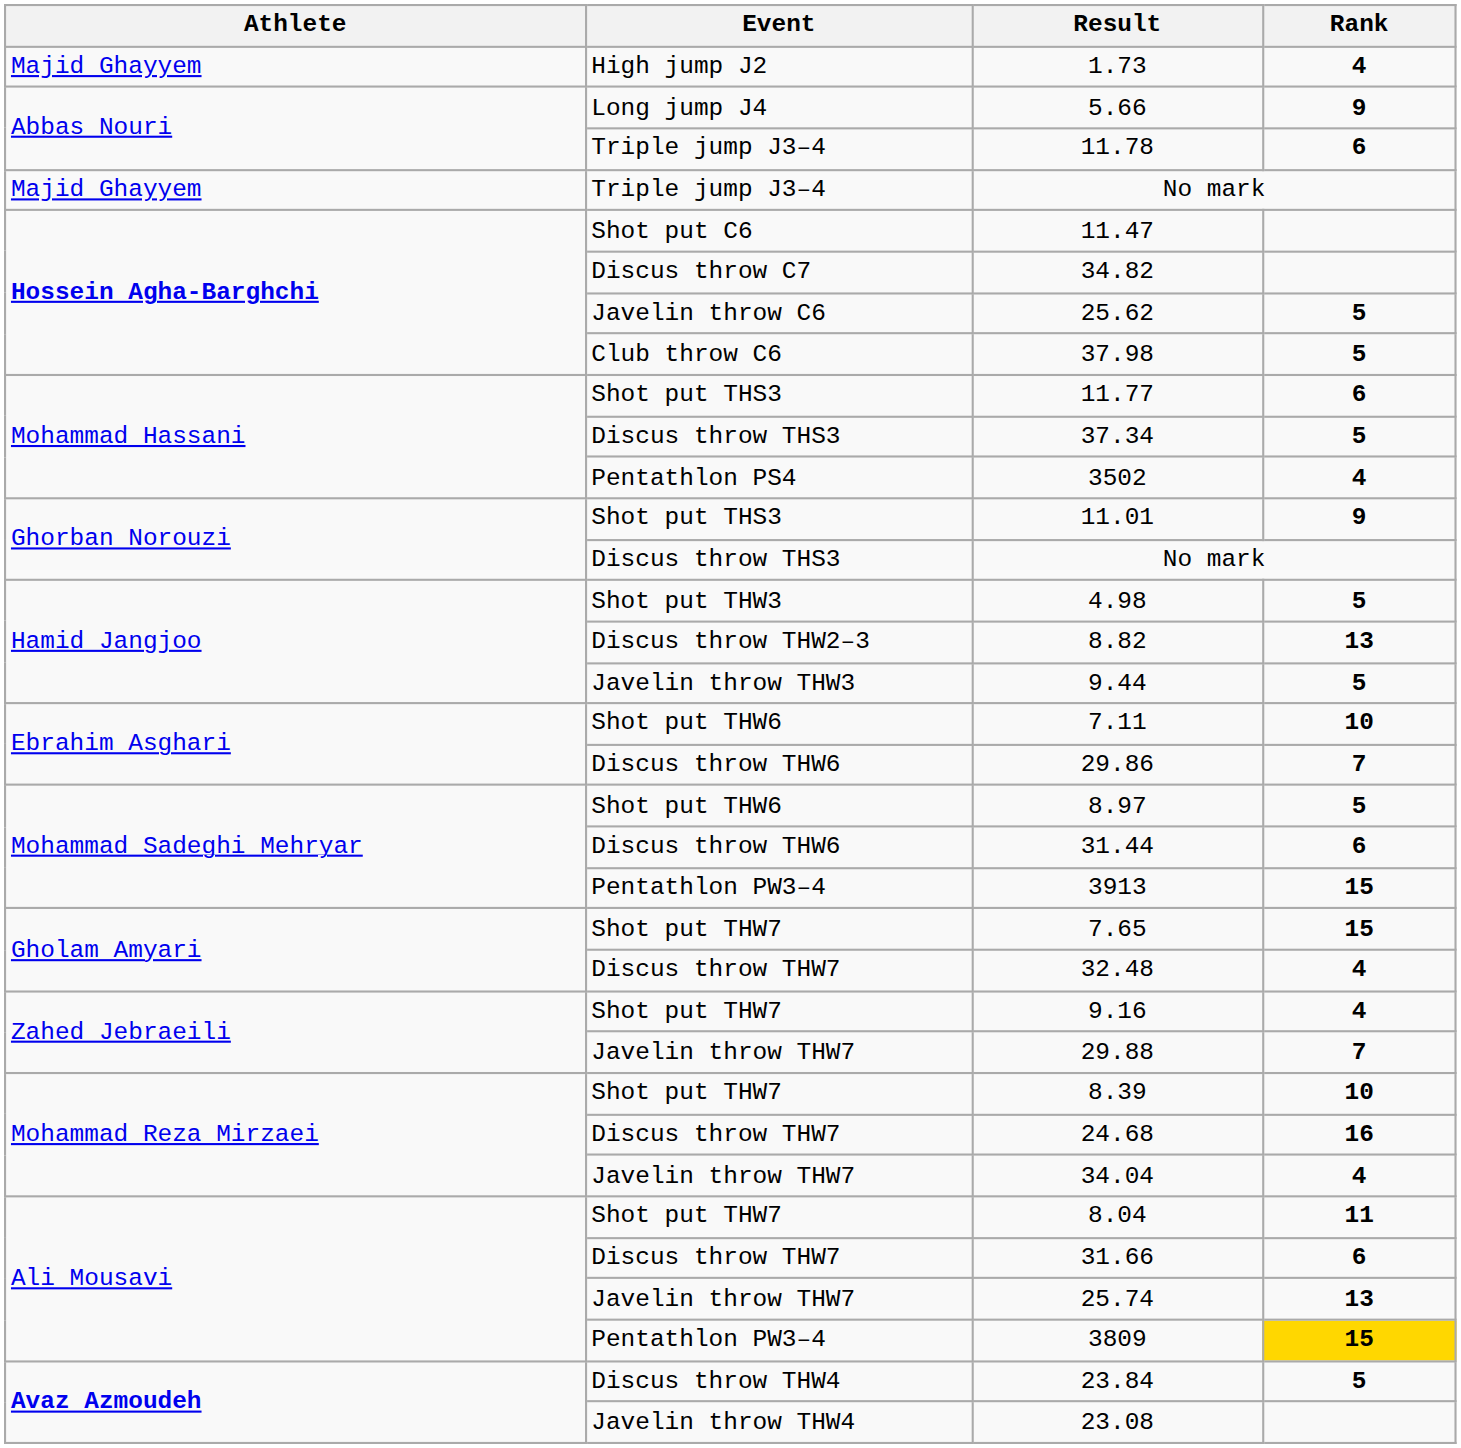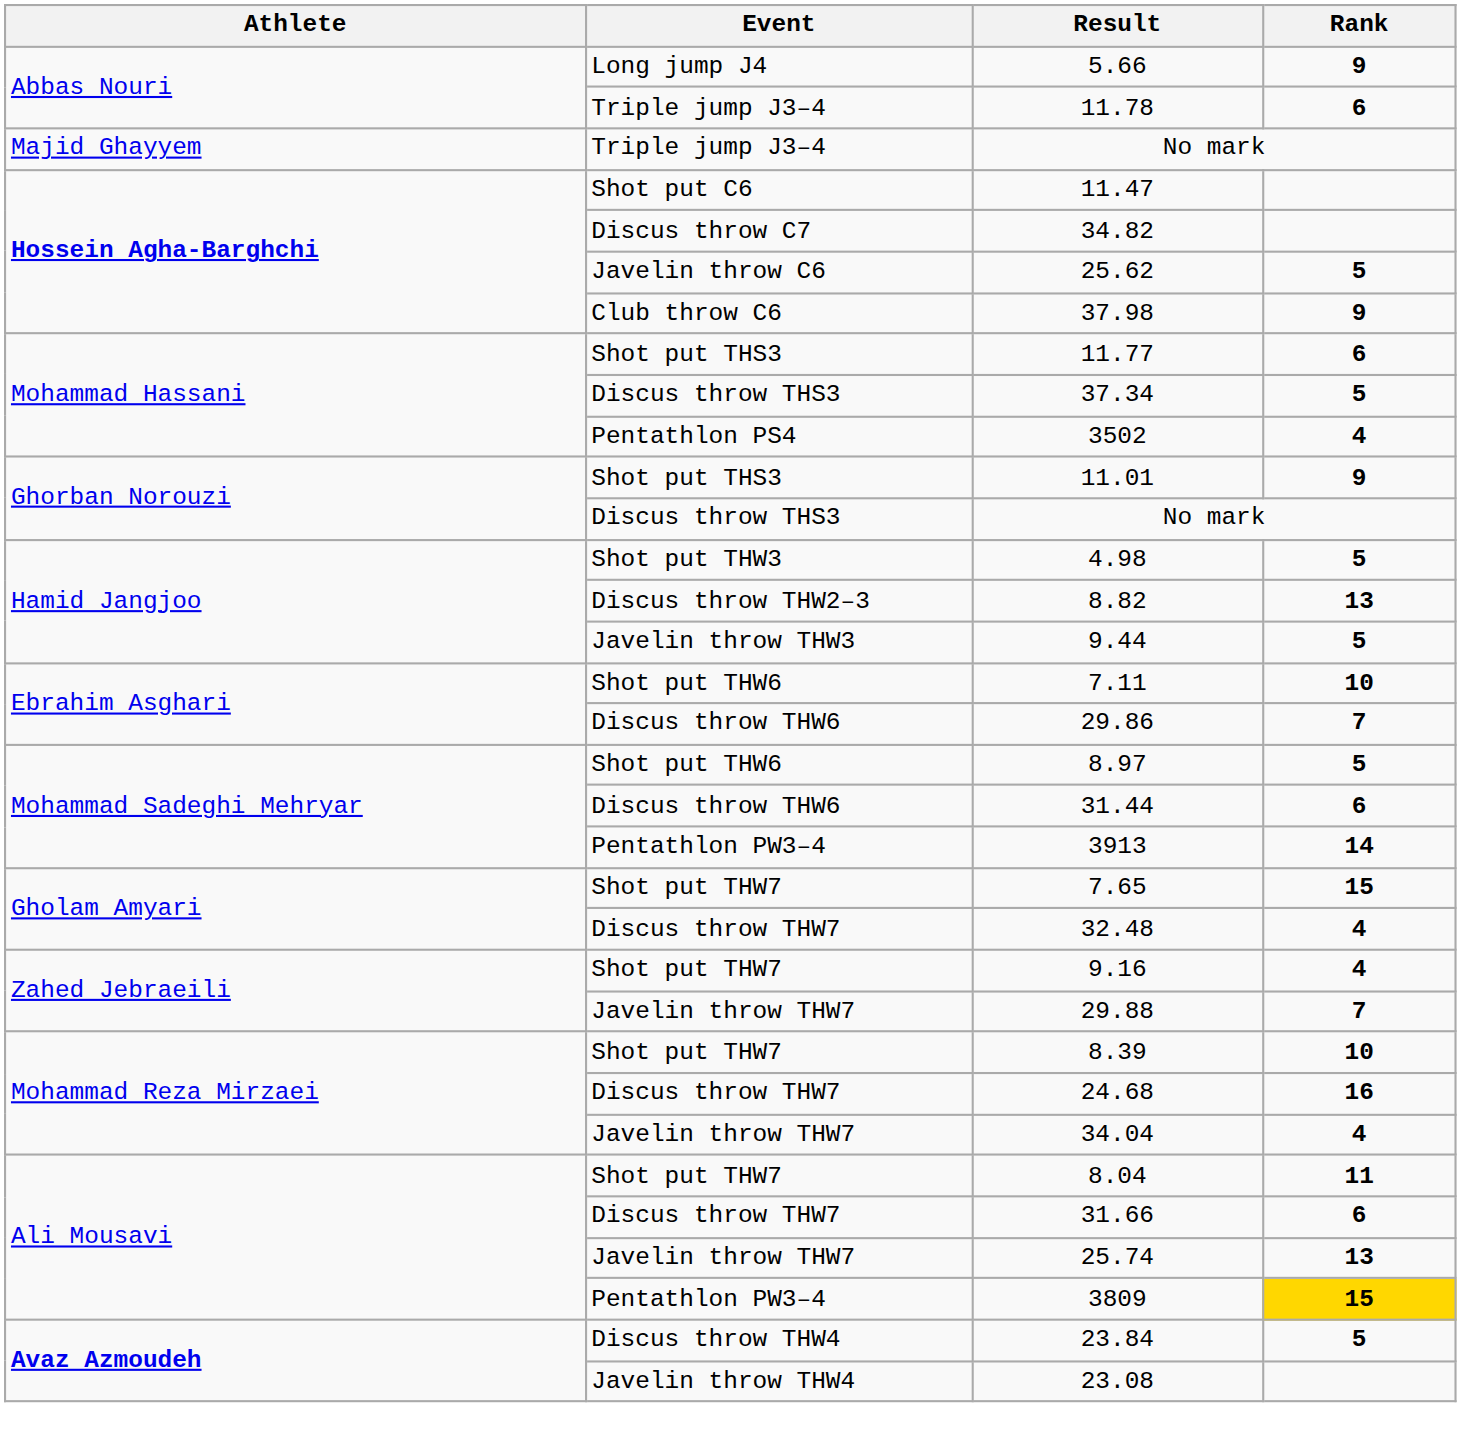- row: Majid Ghayyem | High jump J2 | 1.73 | 4
37.98 | Rank: 5 -> 9
3913 | Rank: 15 -> 14
